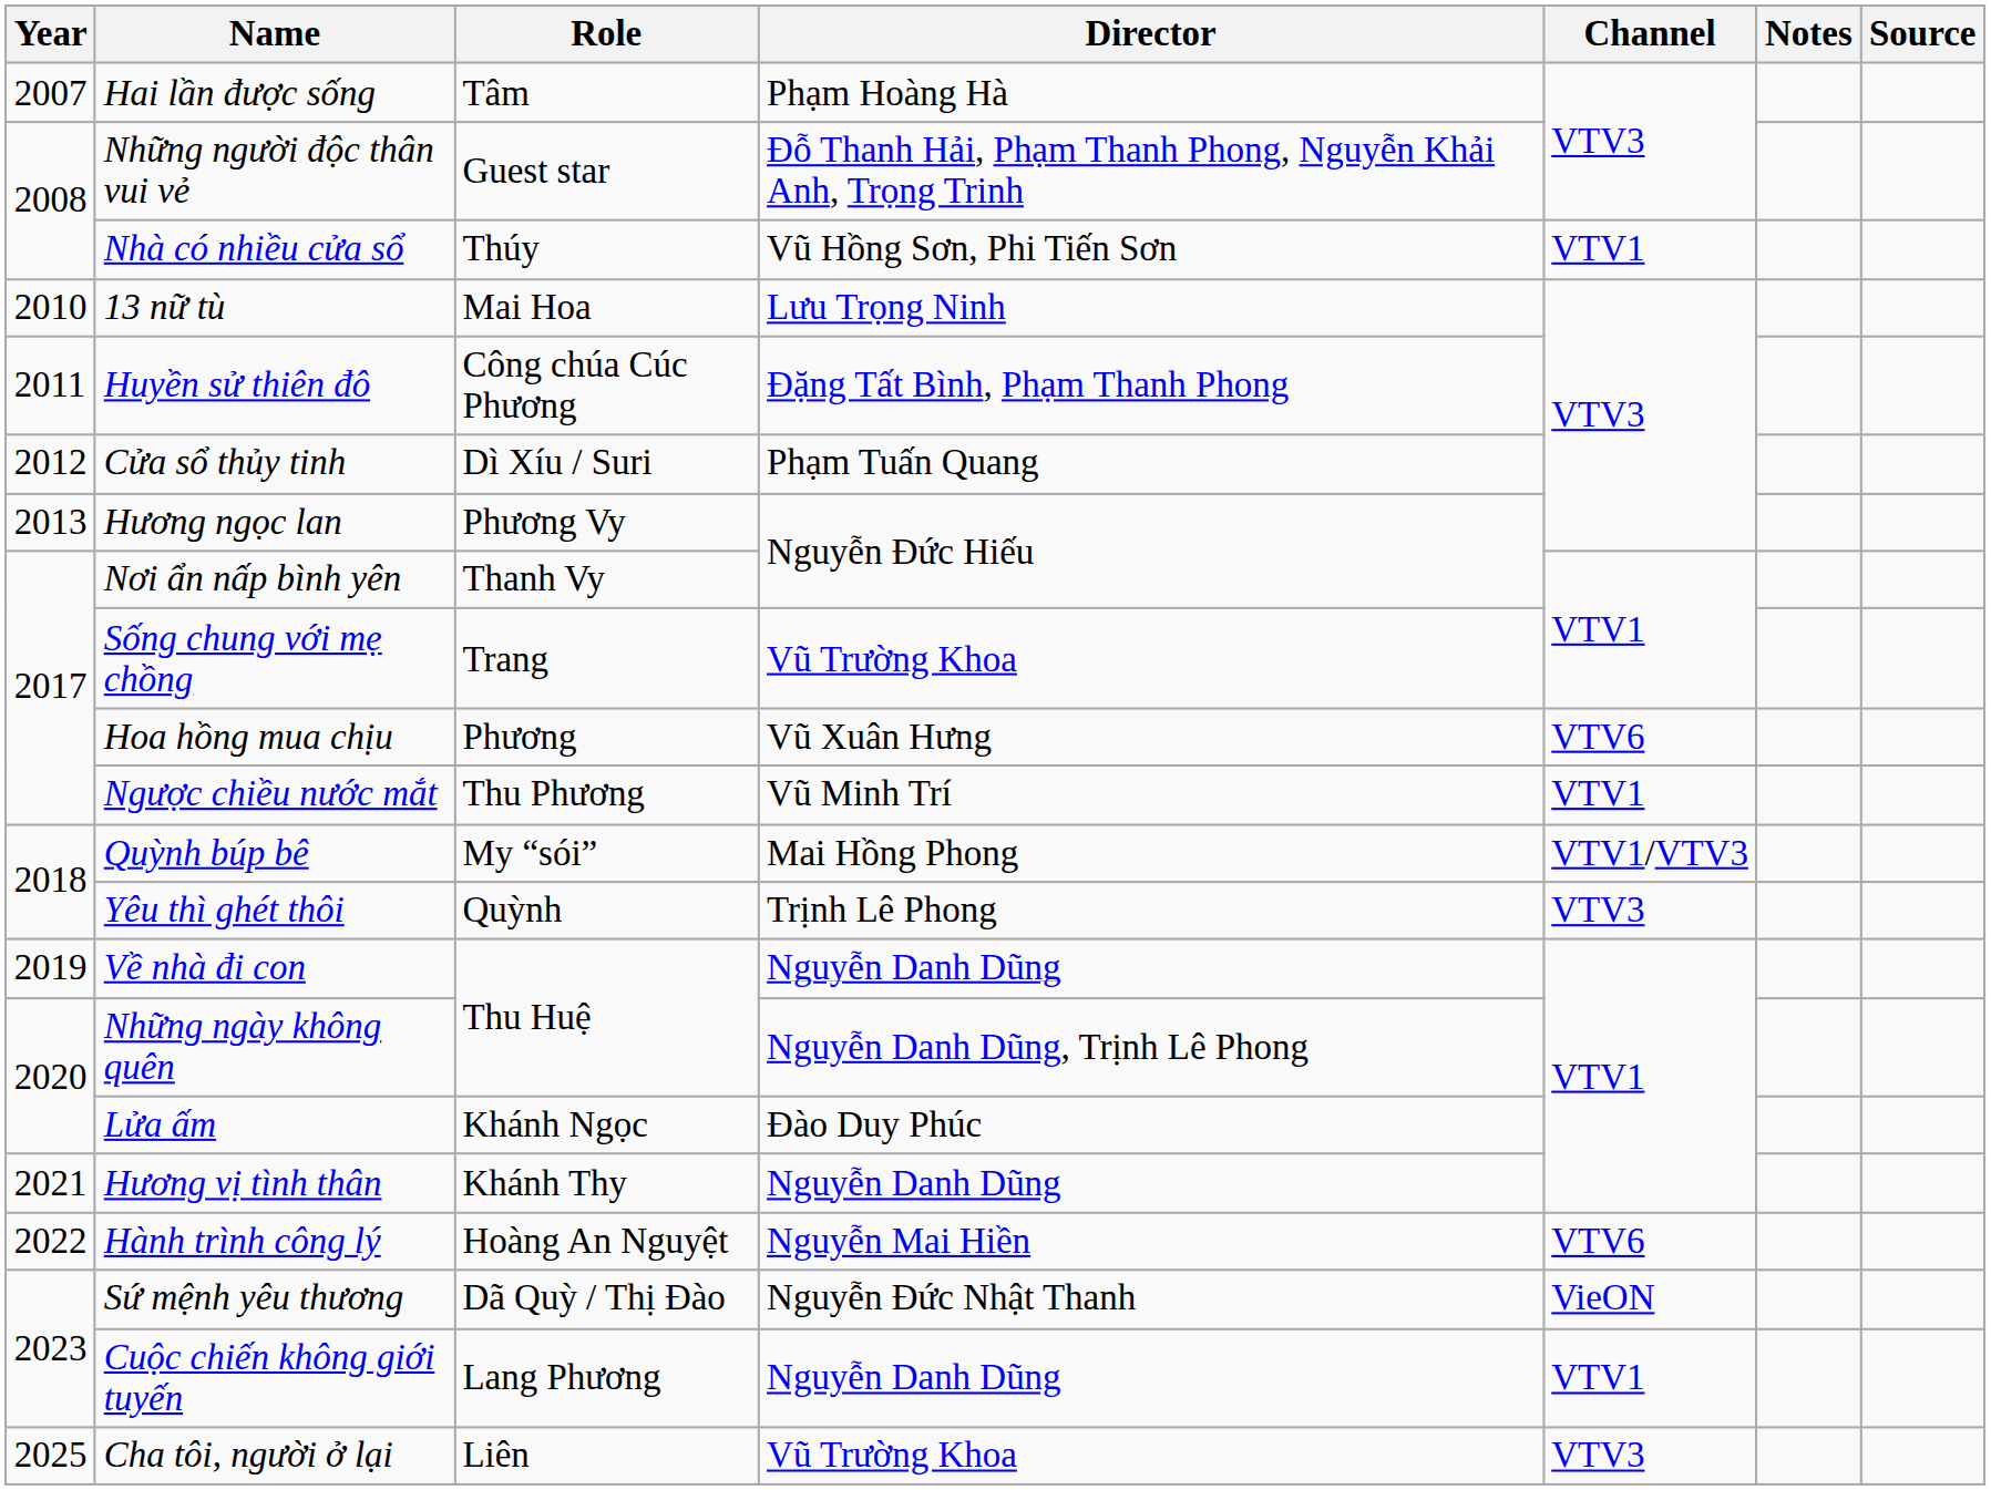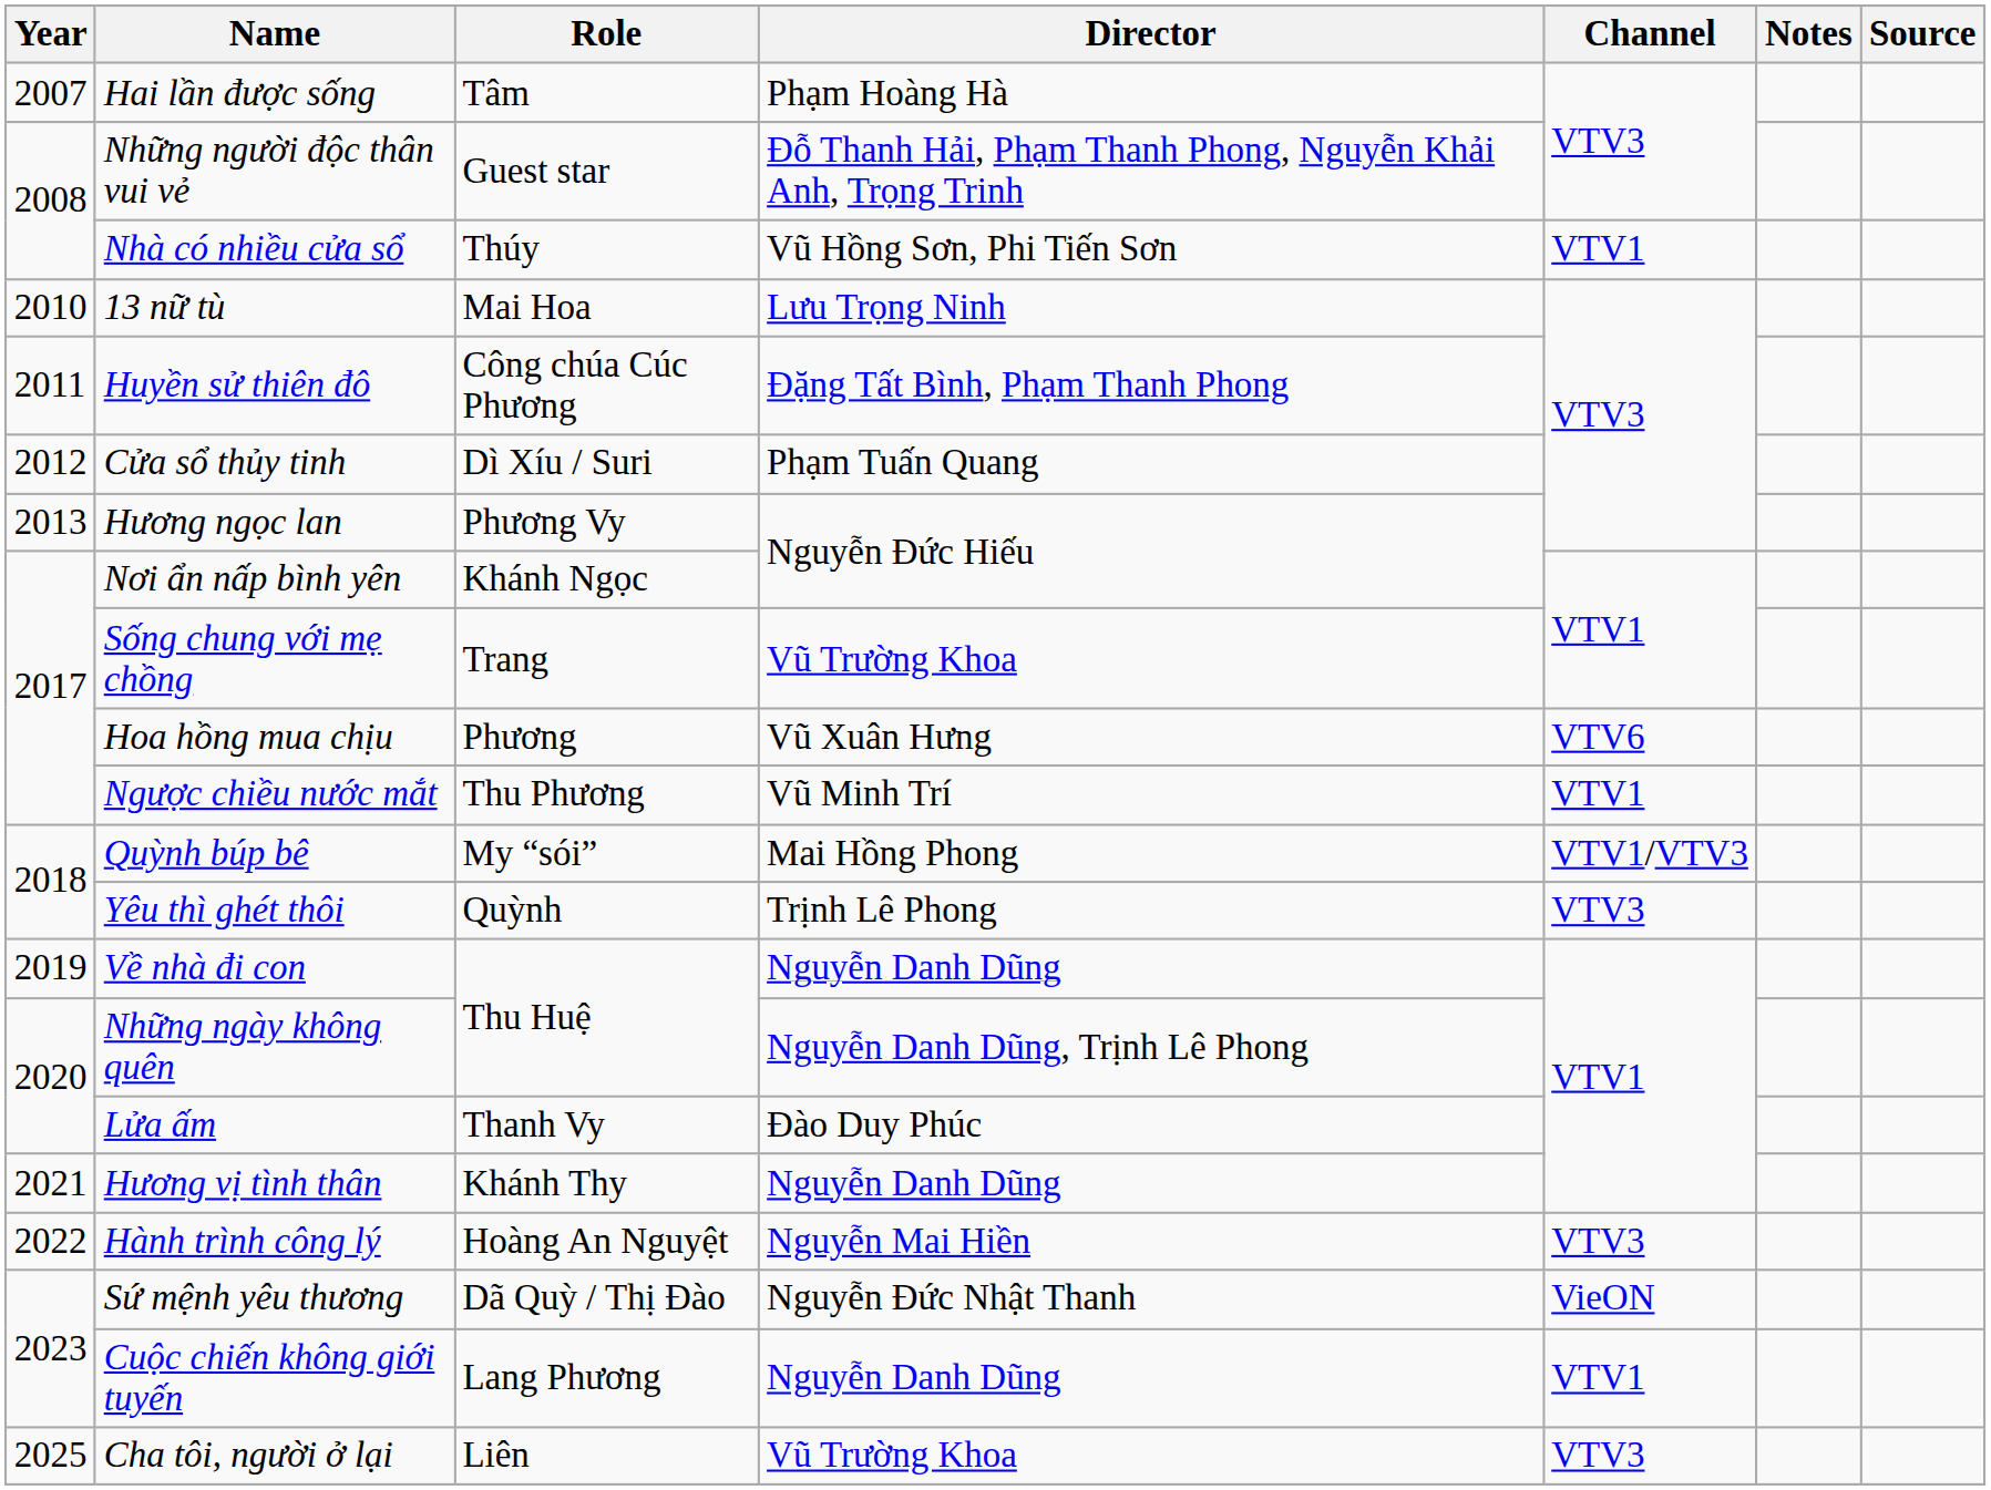Nơi ẩn nấp bình yên | Role: Thanh Vy -> Khánh Ngọc
Lửa ấm | Role: Khánh Ngọc -> Thanh Vy
Hành trình công lý | Channel: VTV6 -> VTV3
